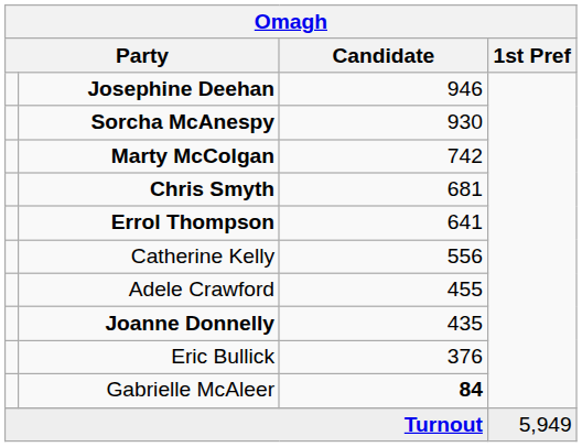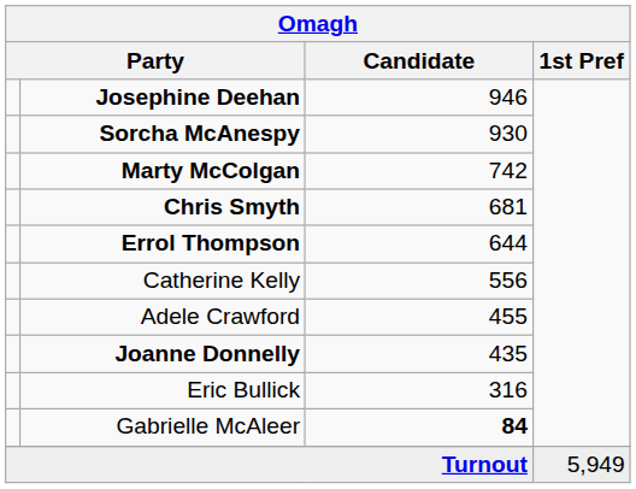Errol Thompson | Candidate: 641 -> 644
Eric Bullick | Candidate: 376 -> 316
